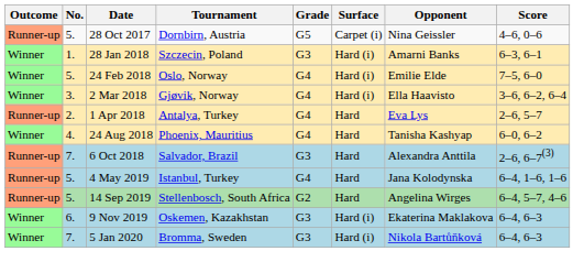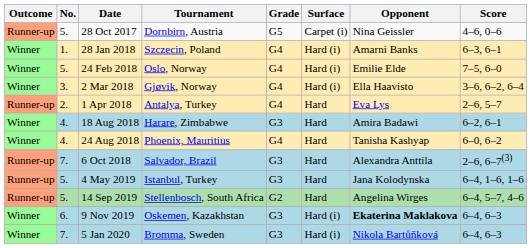28 Jan 2018 | Grade: G3 -> G4
+ row: Winner | 4. | 18 Aug 2018 | Harare, Zimbabwe | G3 | Hard | Amira Badawi | 6–2, 6–1
4 May 2019 | Grade: G4 -> G3
9 Nov 2019 | Opponent: normal -> bold
